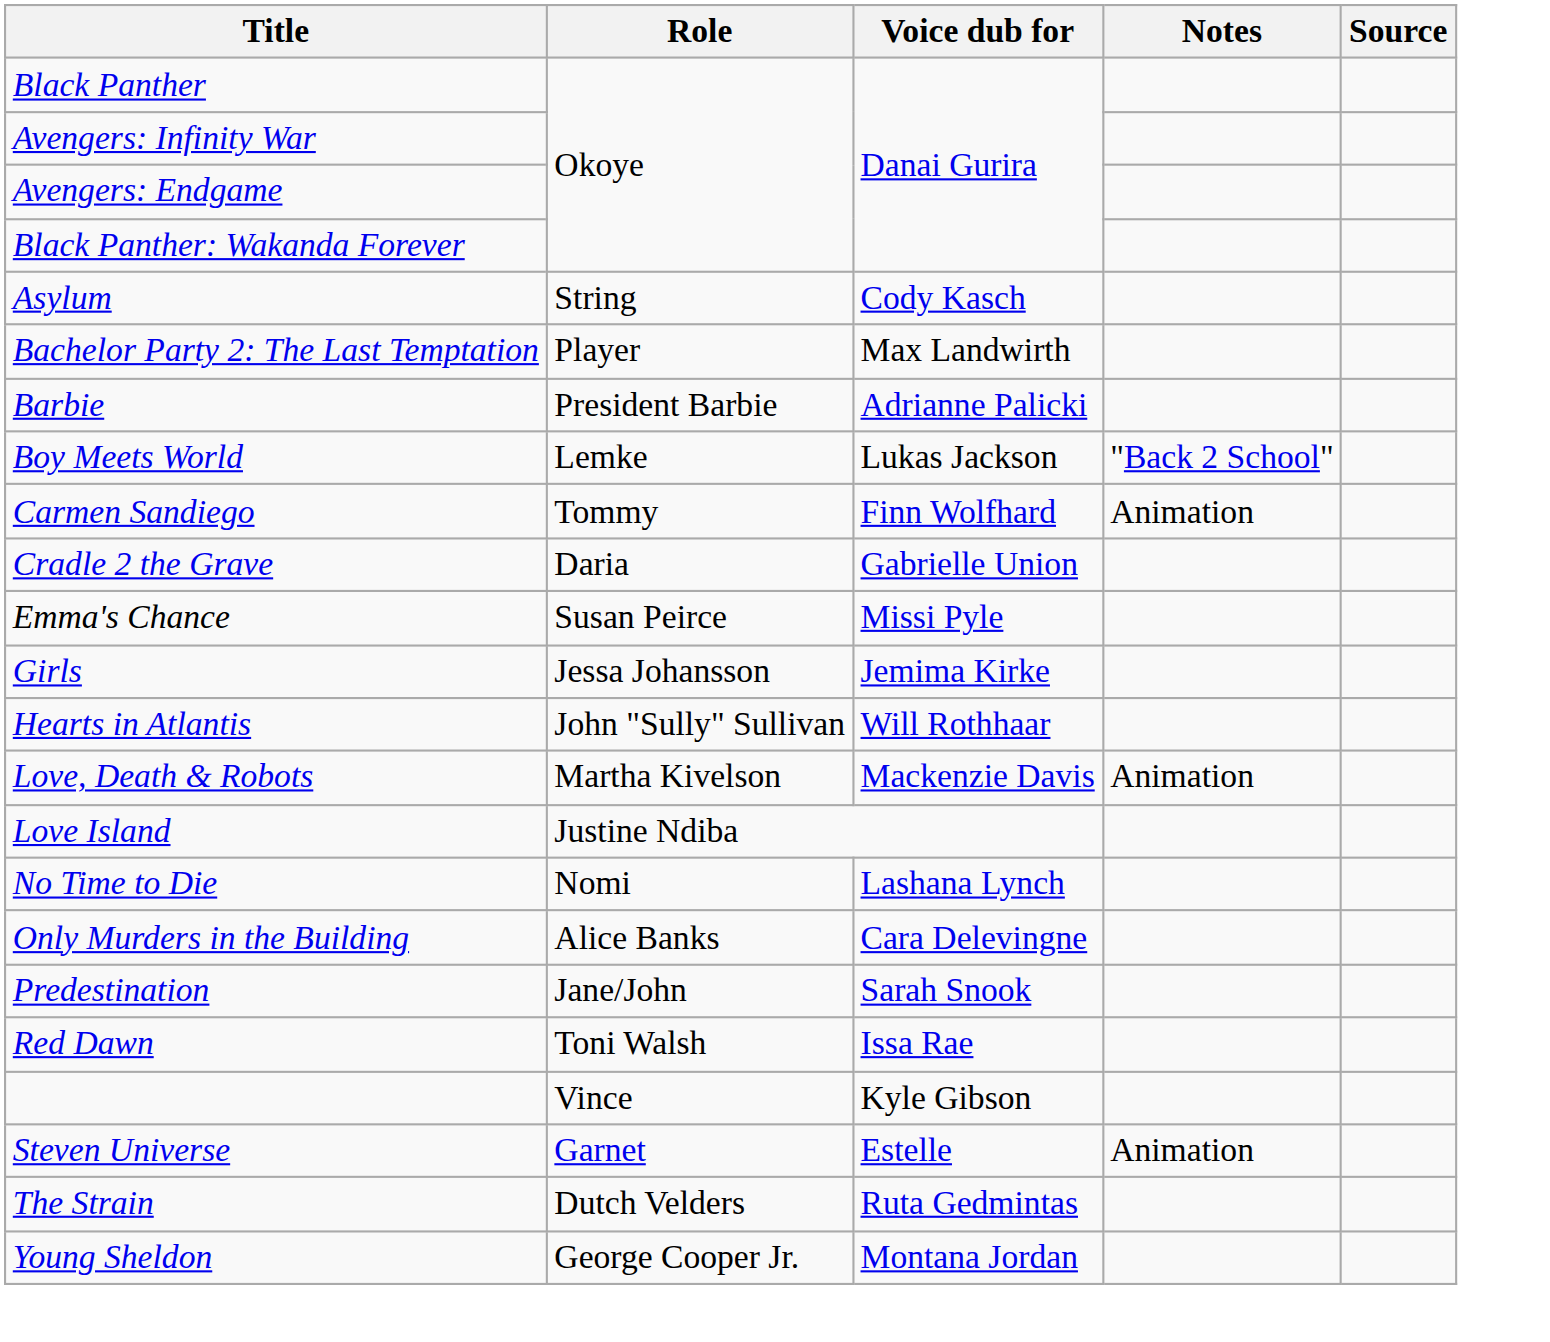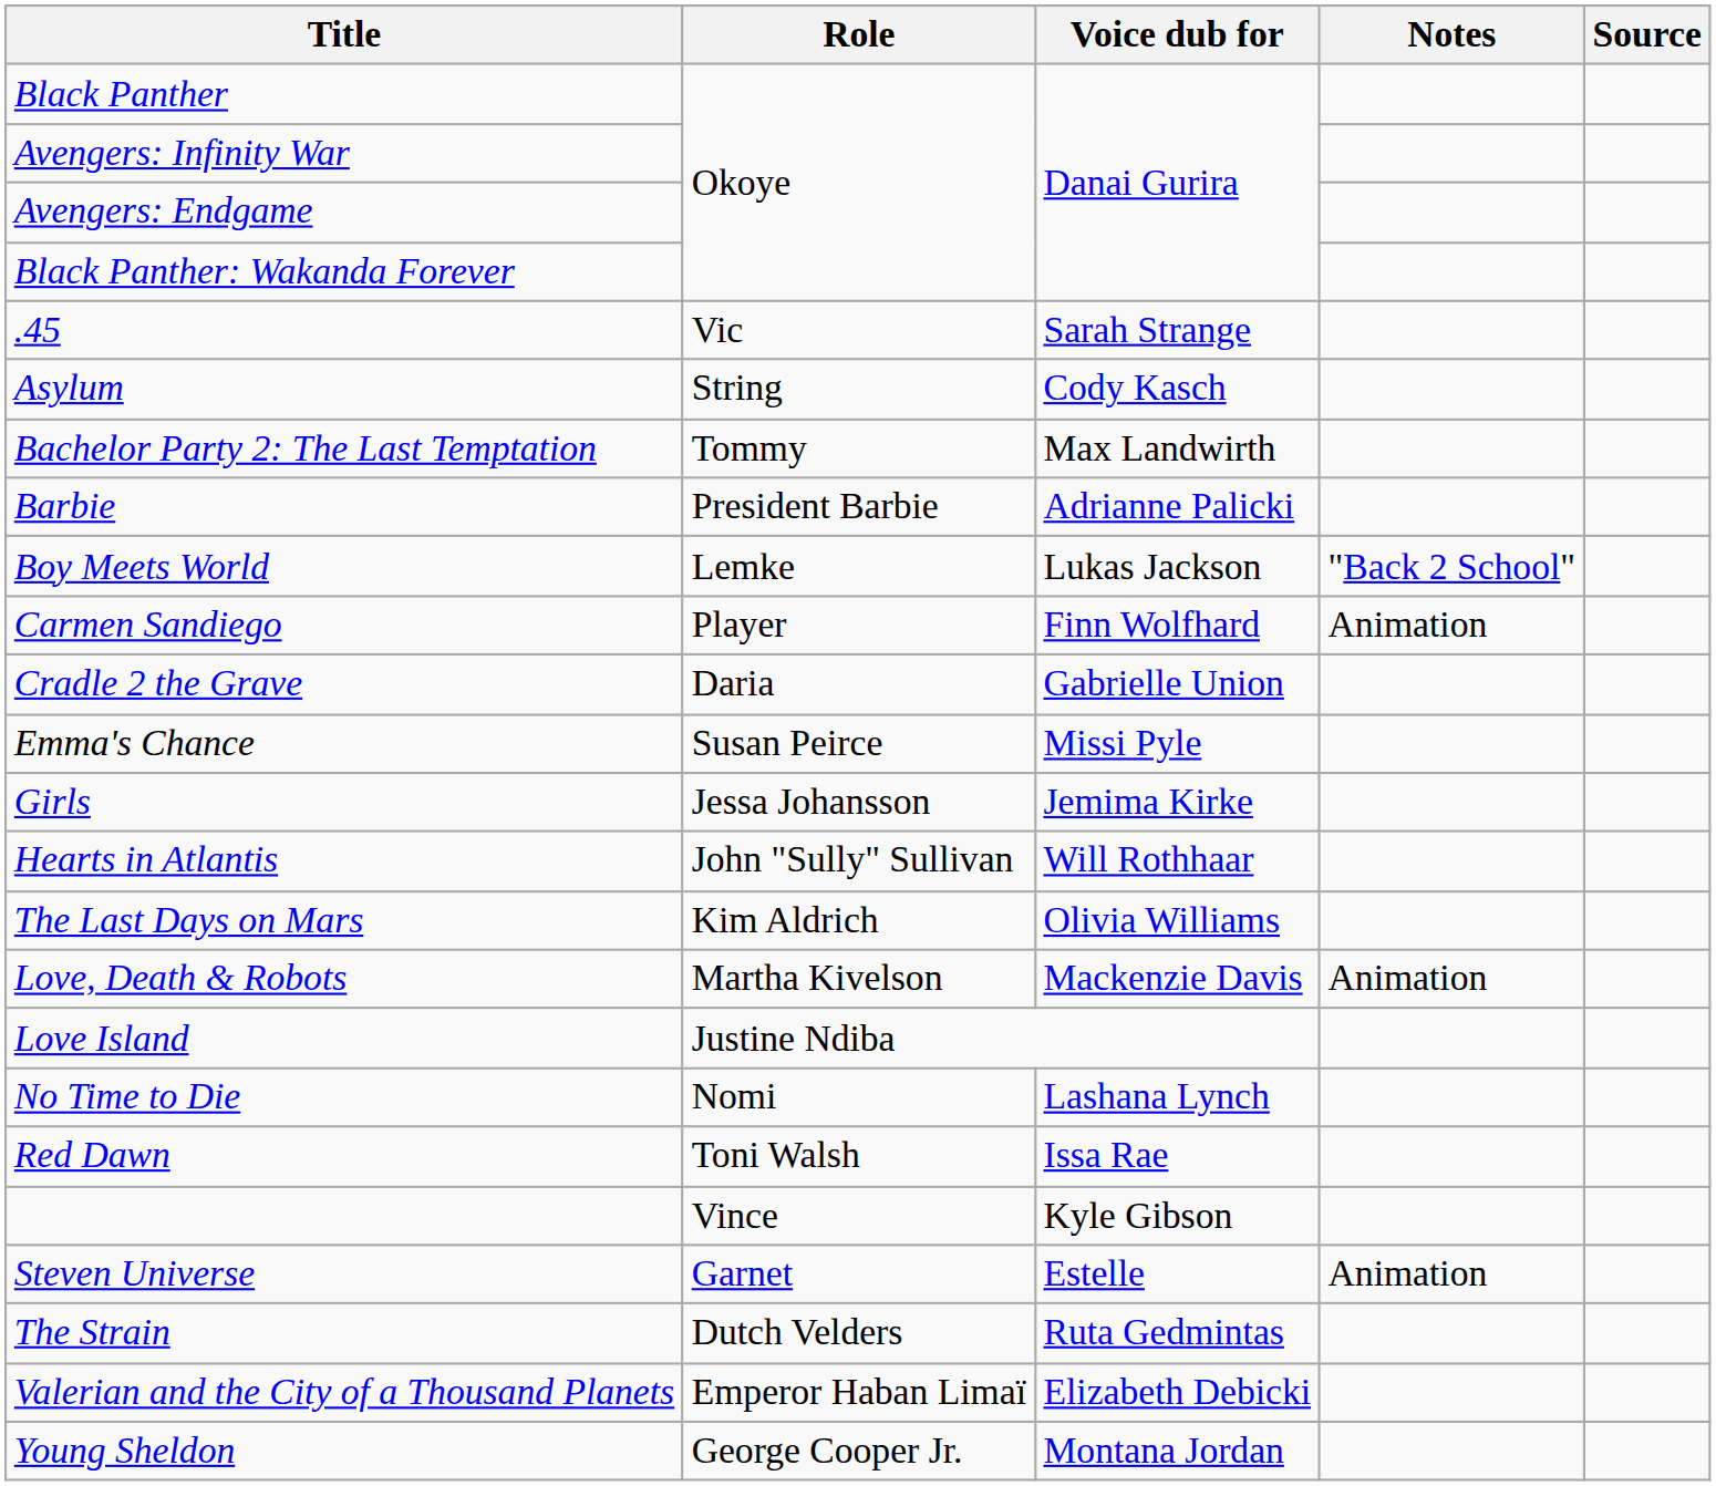+ row: .45 | Vic | Sarah Strange
Bachelor Party 2: The Last Temptation | Role: Player -> Tommy
Carmen Sandiego | Role: Tommy -> Player
+ row: The Last Days on Mars | Kim Aldrich | Olivia Williams
- row: Only Murders in the Building | Alice Banks | Cara Delevingne
- row: Predestination | Jane/John | Sarah Snook
+ row: Valerian and the City of a Thousand Planets | Emperor Haban Limaï | Elizabeth Debicki
